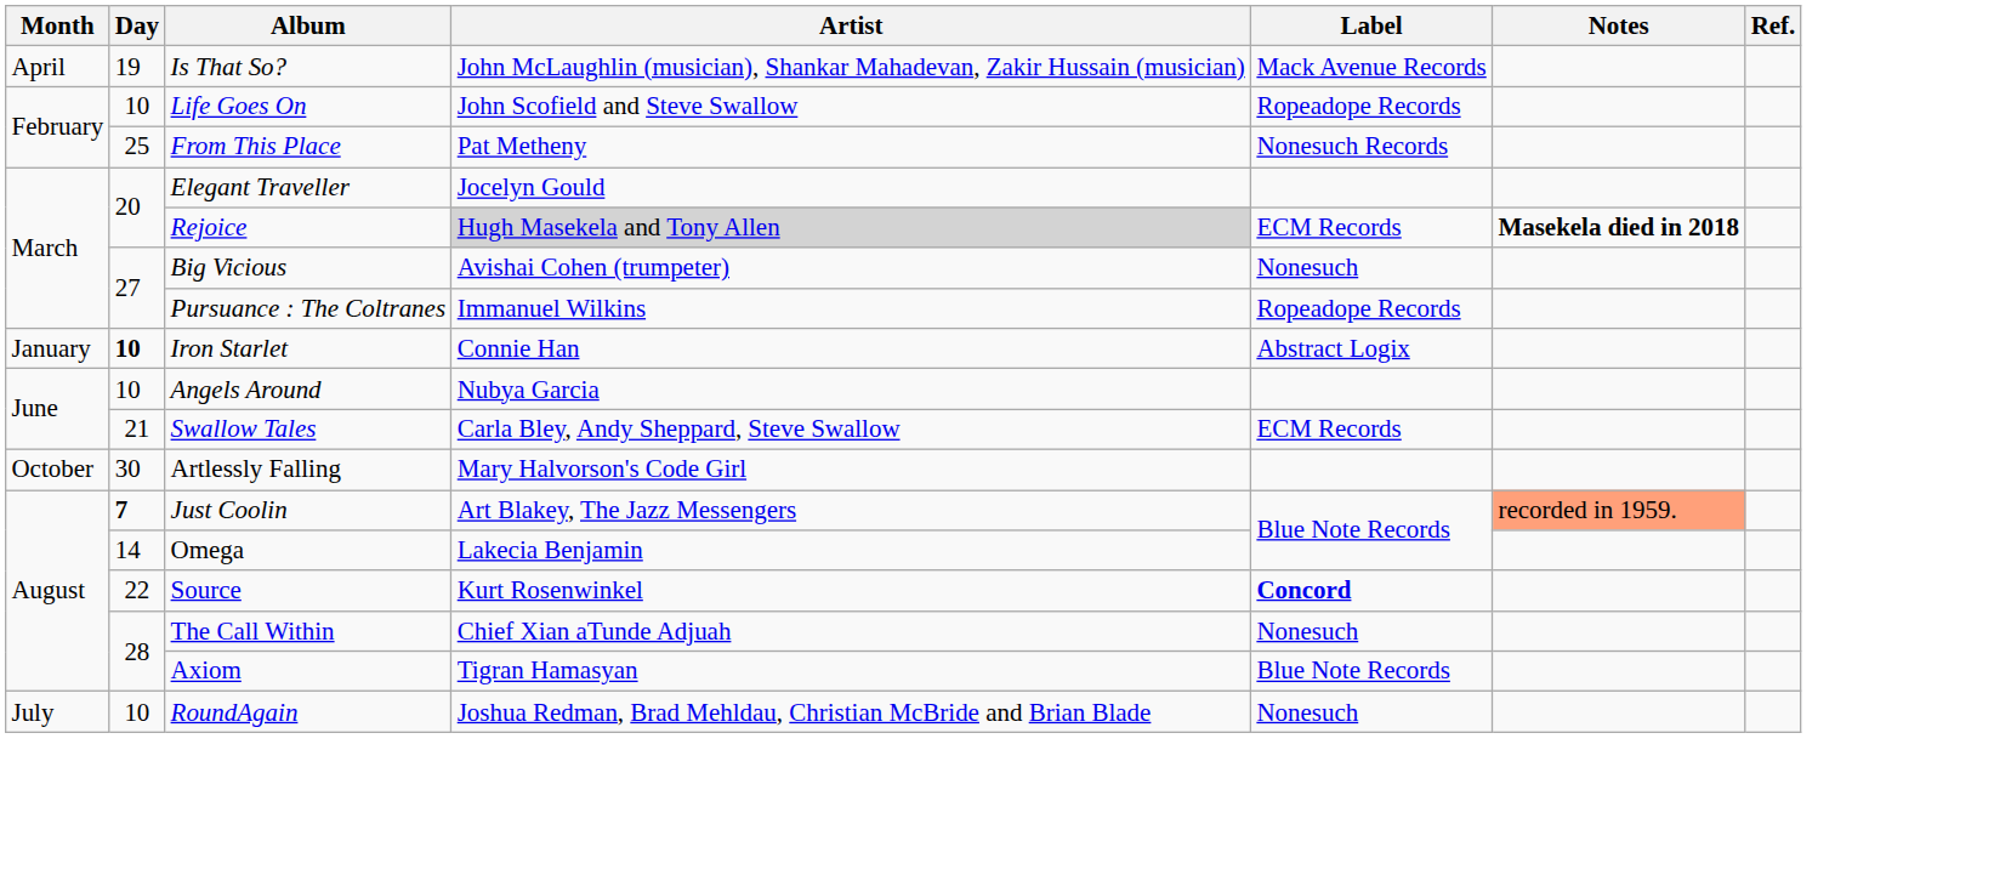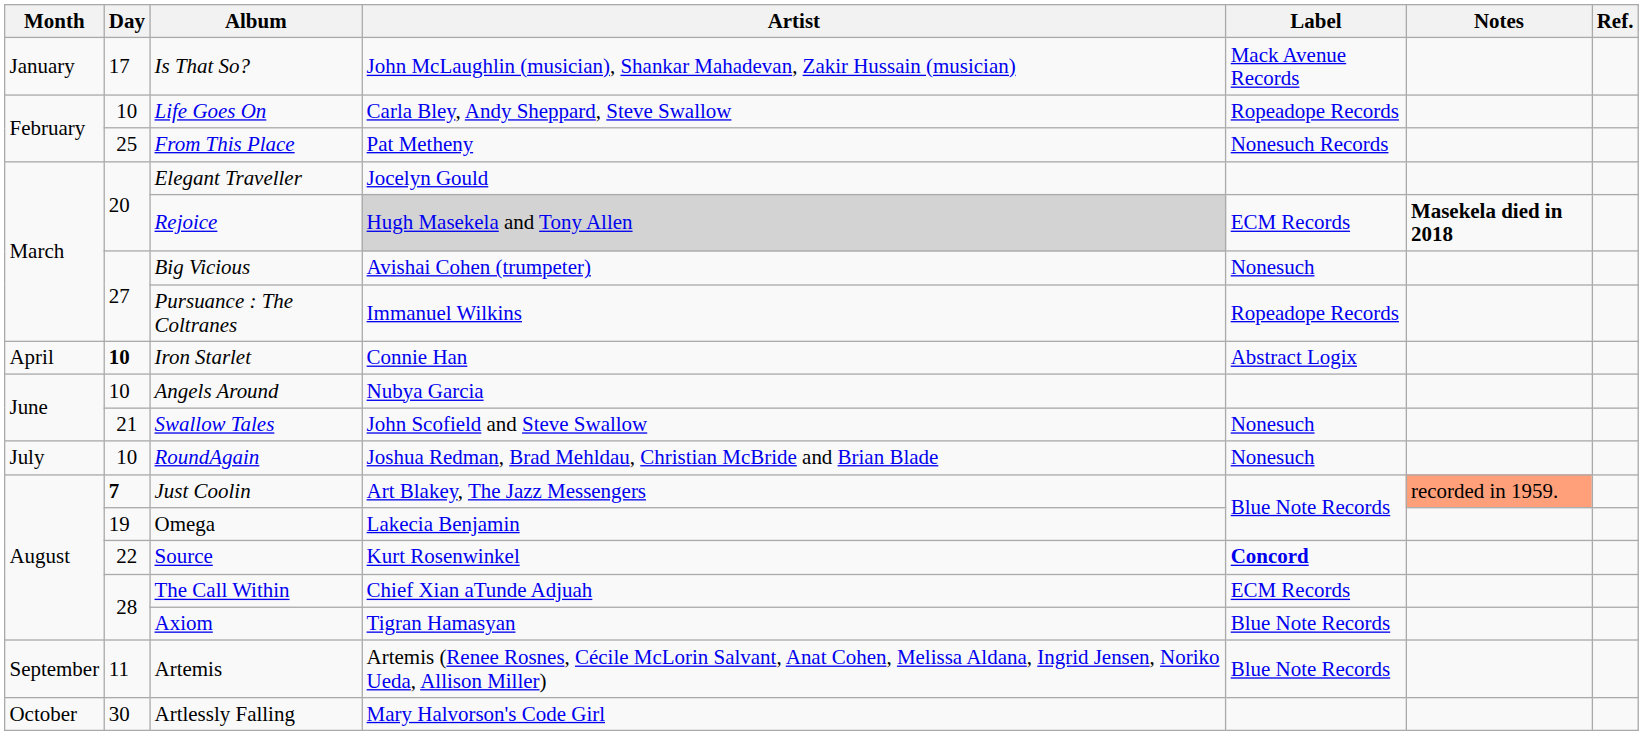Is That So? | Month: April -> January
Is That So? | Day: 19 -> 17
Life Goes On | Artist: John Scofield and Steve Swallow -> Carla Bley, Andy Sheppard, Steve Swallow
Iron Starlet | Month: January -> April
Swallow Tales | Artist: Carla Bley, Andy Sheppard, Steve Swallow -> John Scofield and Steve Swallow
Swallow Tales | Label: ECM Records -> Nonesuch
rows swapped: RoundAgain <-> Artlessly Falling
Omega | Day: 14 -> 19
The Call Within | Label: Nonesuch -> ECM Records
+ row: September | 11 | Artemis | Artemis (Renee Rosnes, Cécile McLorin Salvant, Anat Cohen, Melissa Aldana, Ingrid Jensen, Noriko Ueda, Allison Miller) | Blue Note Records
